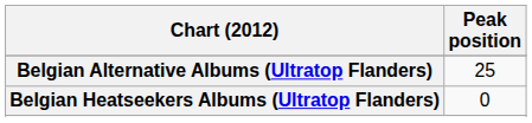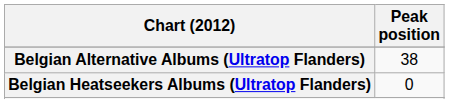Belgian Alternative Albums (Ultratop Flanders) | Peak position: 25 -> 38
